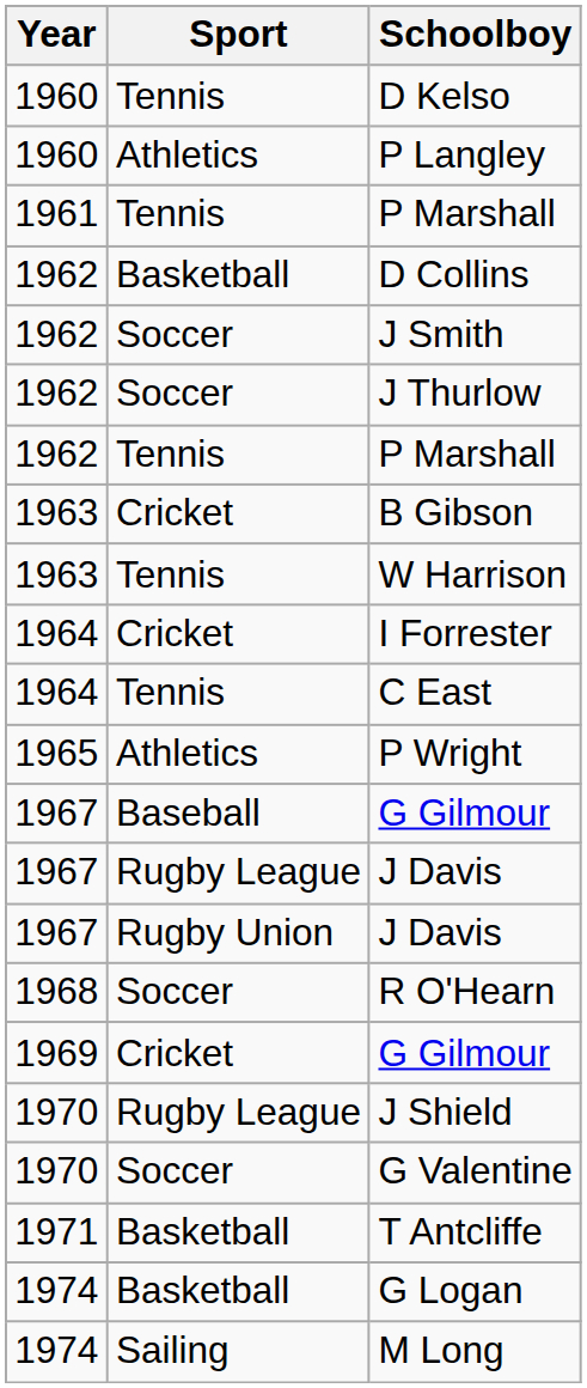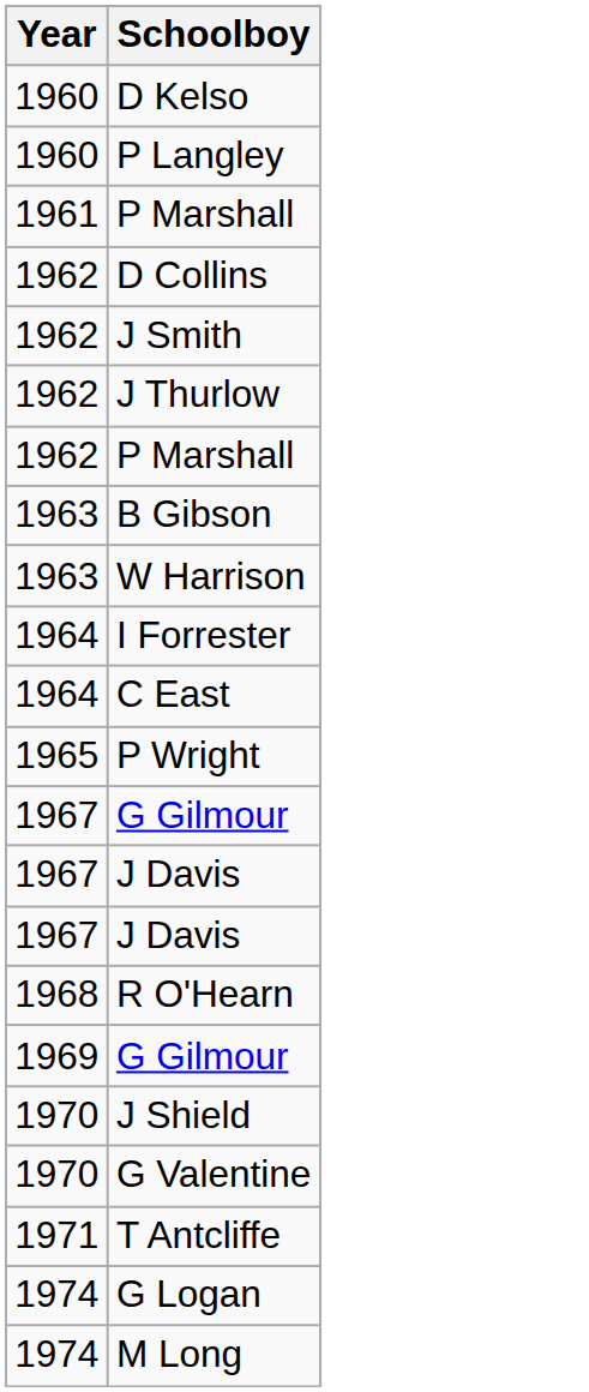- column: Sport | Tennis | Athletics | Tennis | Basketball | Soccer | Soccer | Tennis | Cricket | Tennis | Cricket | Tennis | Athletics | Baseball | Rugby League | Rugby Union | Soccer | Cricket | Rugby League | Soccer | Basketball | Basketball | Sailing
